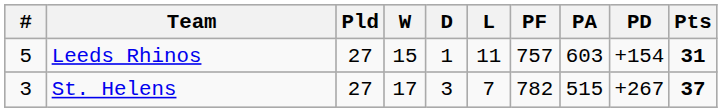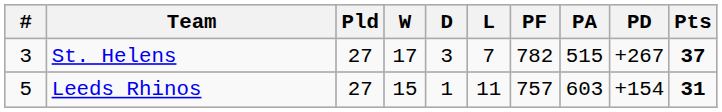rows swapped: St. Helens <-> Leeds Rhinos
